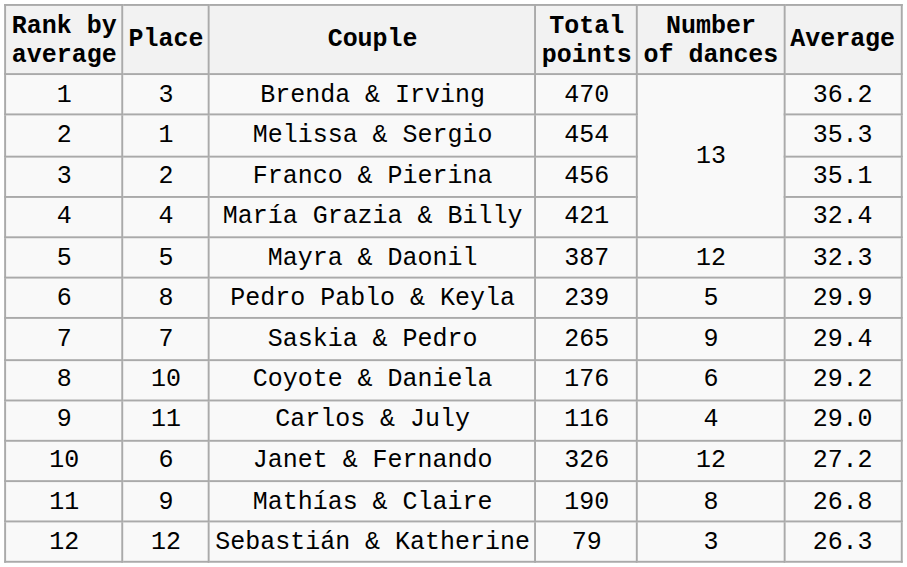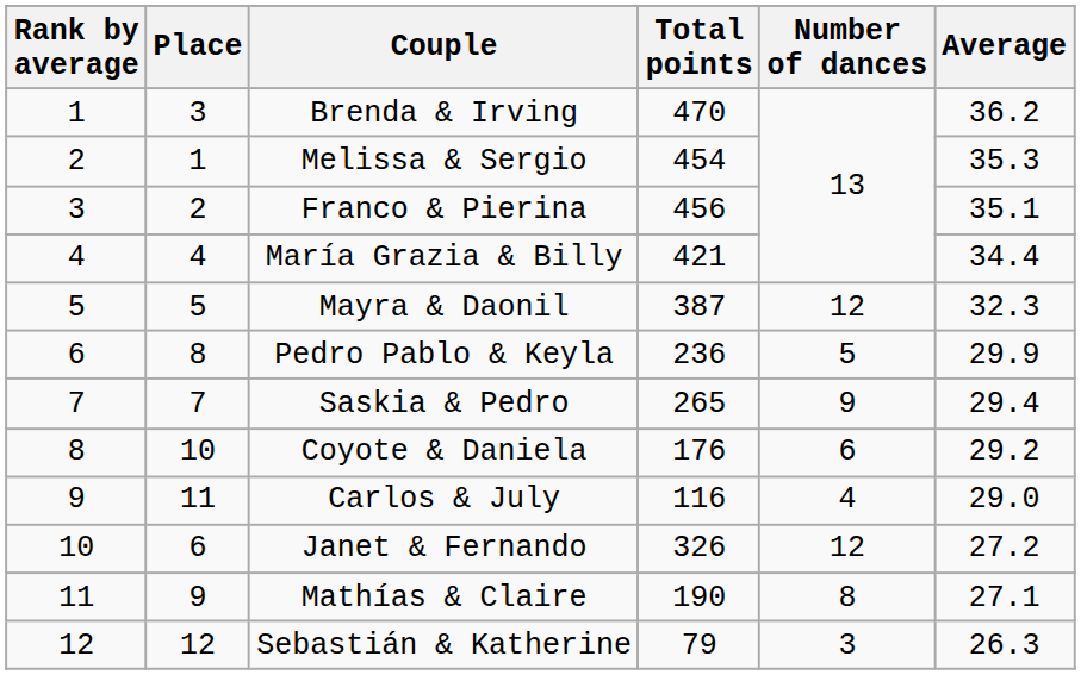María Grazia & Billy | Average: 32.4 -> 34.4
Pedro Pablo & Keyla | Total points: 239 -> 236
Mathías & Claire | Average: 26.8 -> 27.1
